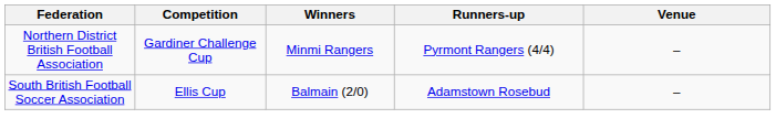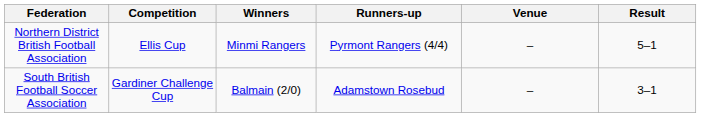+ column: Result | 5–1 | 3–1
Northern District British Football Association | Competition: Gardiner Challenge Cup -> Ellis Cup
South British Football Soccer Association | Competition: Ellis Cup -> Gardiner Challenge Cup
